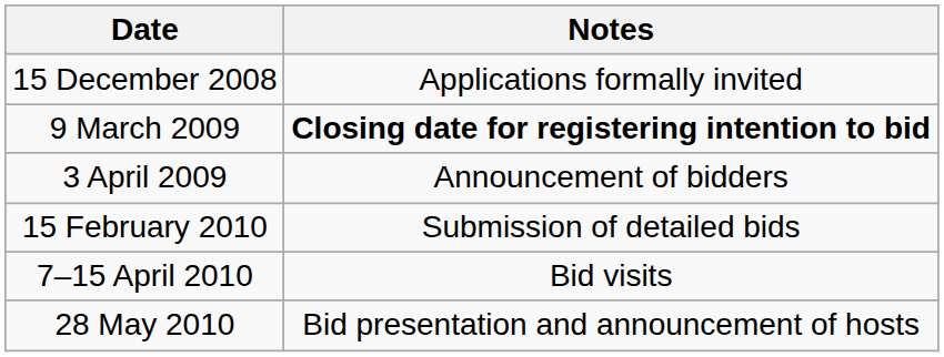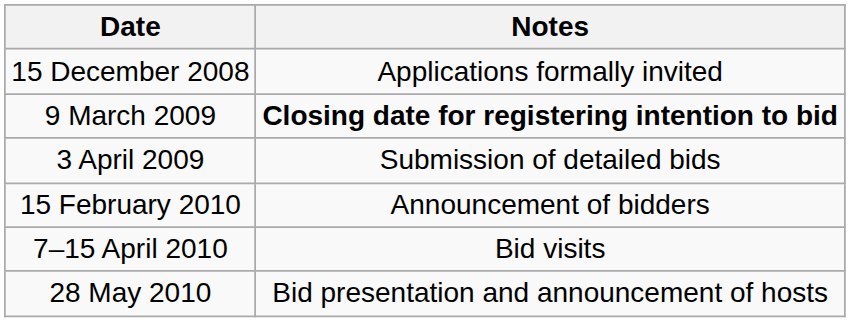3 April 2009 | Notes: Announcement of bidders -> Submission of detailed bids
15 February 2010 | Notes: Submission of detailed bids -> Announcement of bidders
